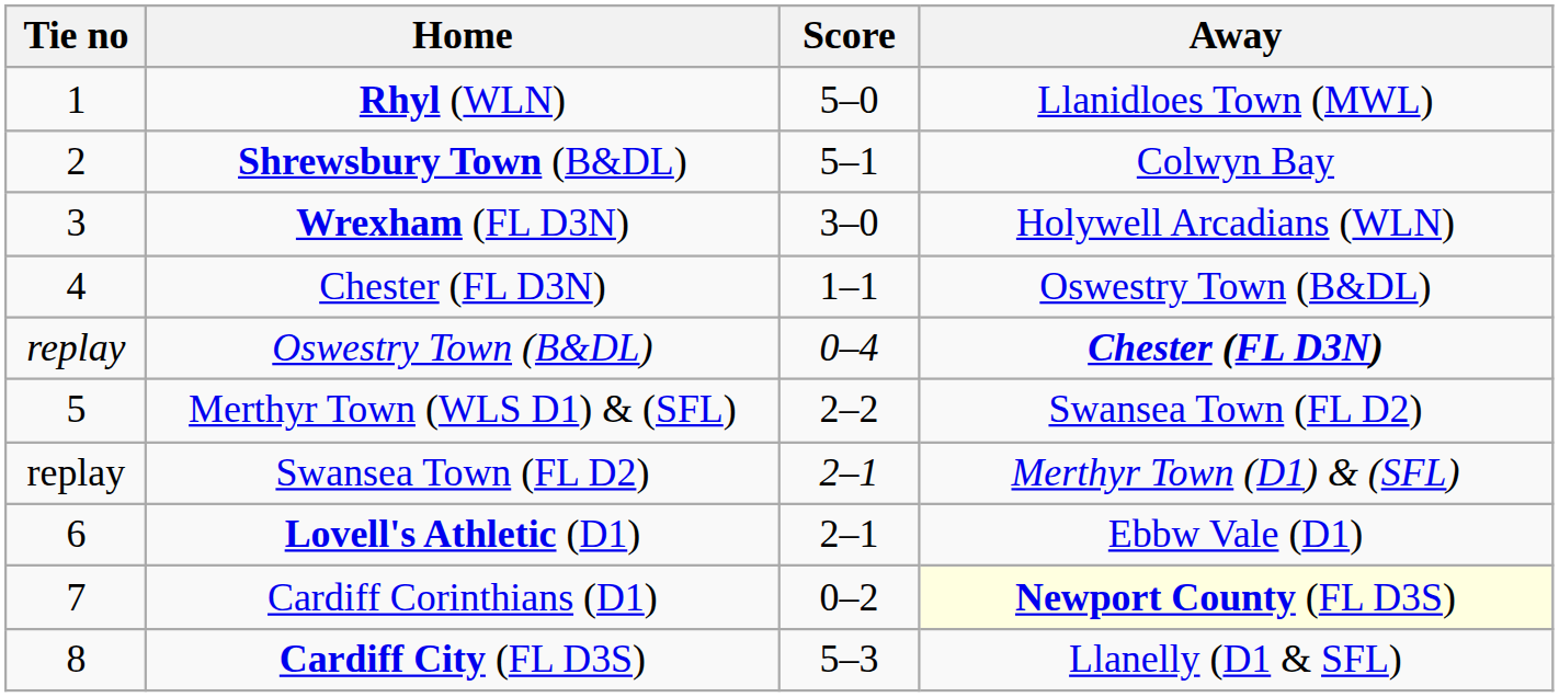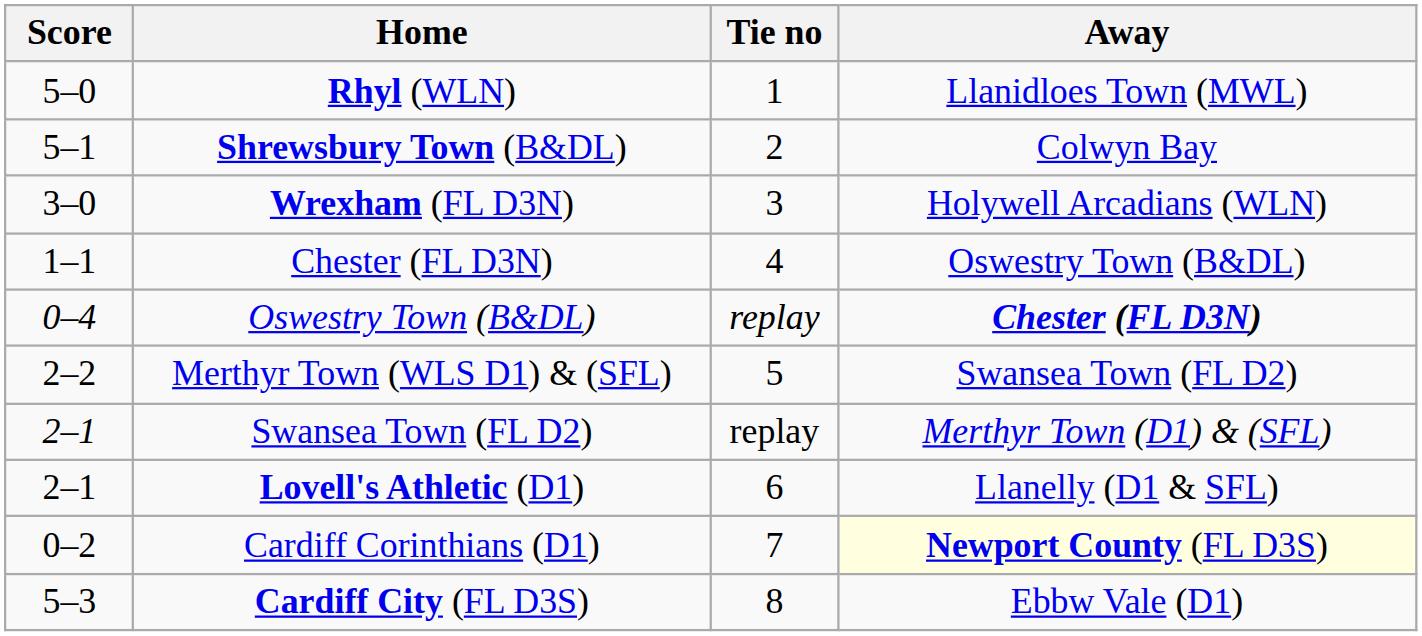columns swapped: Tie no <-> Score
Lovell's Athletic (D1) | Away: Ebbw Vale (D1) -> Llanelly (D1 & SFL)
Cardiff City (FL D3S) | Away: Llanelly (D1 & SFL) -> Ebbw Vale (D1)
